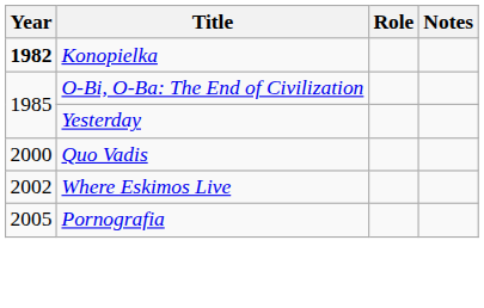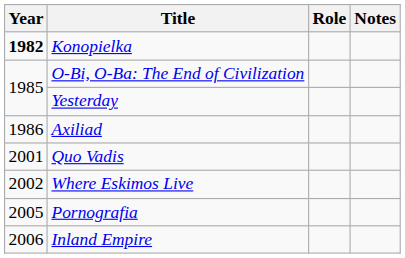+ row: 1986 | Axiliad
Quo Vadis | Year: 2000 -> 2001
+ row: 2006 | Inland Empire
